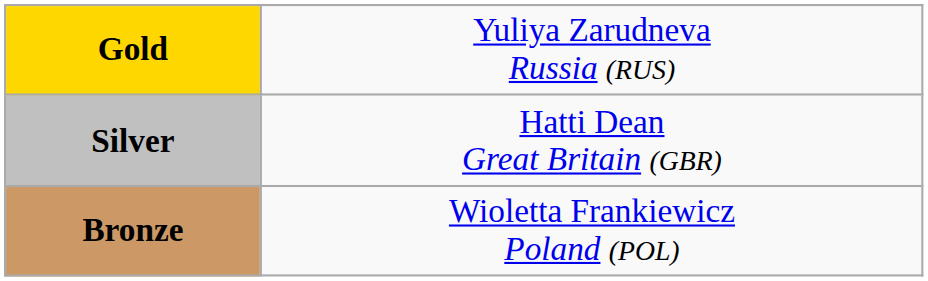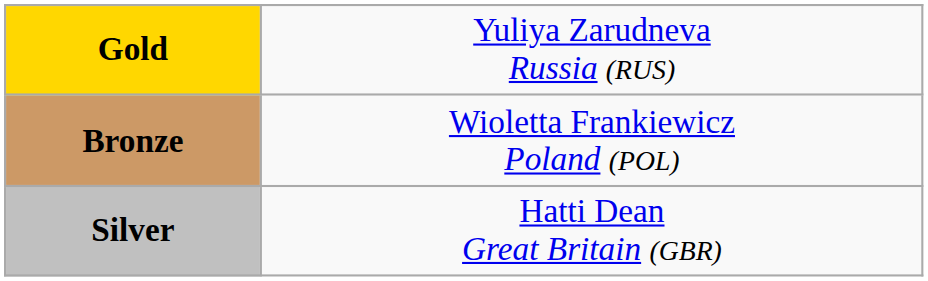rows swapped: Silver <-> Bronze
